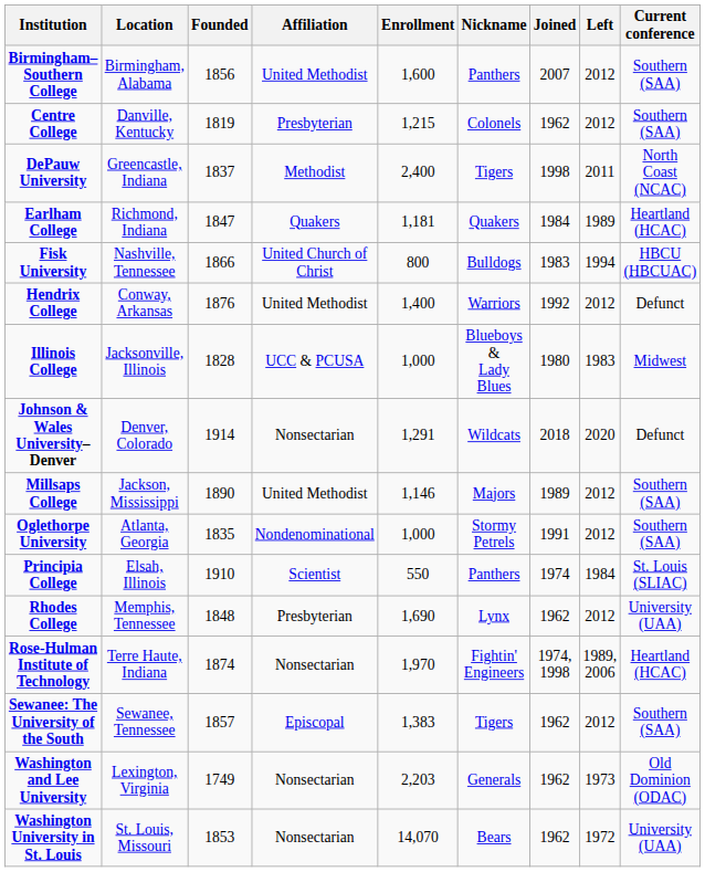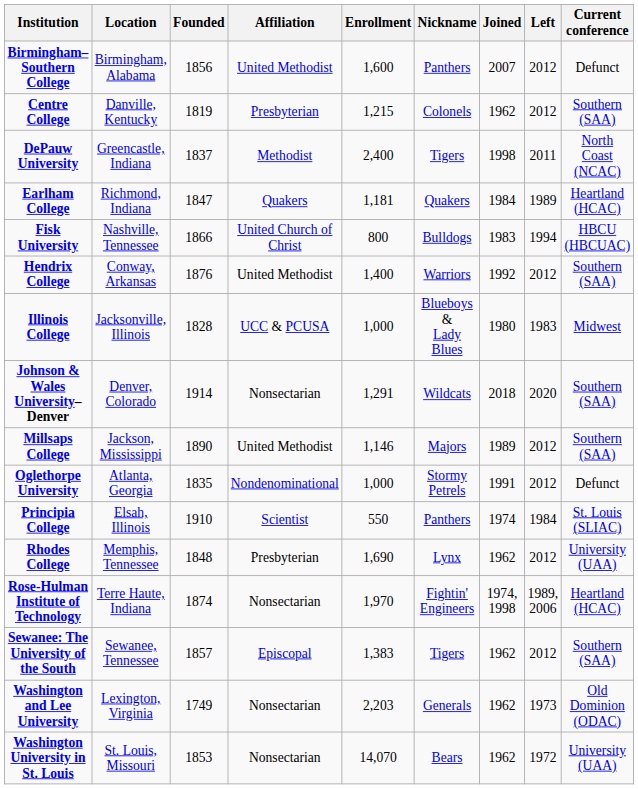Birmingham–Southern College | Current conference: Southern (SAA) -> Defunct
Hendrix College | Current conference: Defunct -> Southern (SAA)
Johnson & Wales University–Denver | Current conference: Defunct -> Southern (SAA)
Oglethorpe University | Current conference: Southern (SAA) -> Defunct
